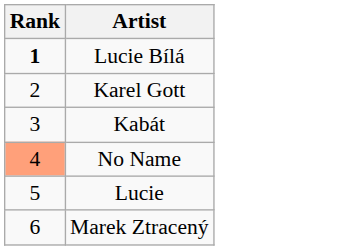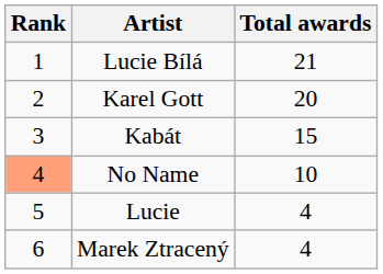+ column: Total awards | 21 | 20 | 15 | 10 | 4 | 4
Lucie Bílá | Rank: bold -> normal
